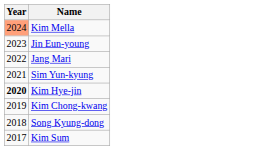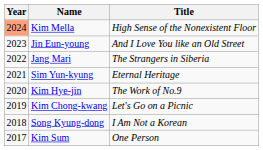+ column: Title | High Sense of the Nonexistent Floor | And I Love You like an Old Street | The Strangers in Siberia | Eternal Heritage | The Work of No.9 | Let's Go on a Picnic | I Am Not a Korean | One Person
Kim Hye-jin | Year: bold -> normal
